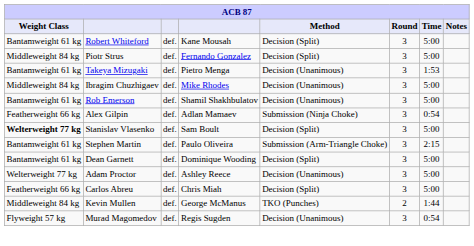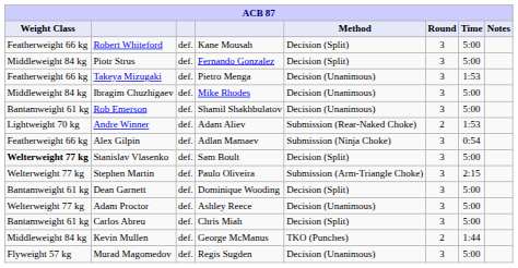Robert Whiteford | Weight Class: Bantamweight 61 kg -> Featherweight 66 kg
Takeya Mizugaki | Weight Class: Bantamweight 61 kg -> Featherweight 66 kg
+ row: Lightweight 70 kg | Andre Winner | def. | Adam Aliev | Submission (Rear-Naked Choke) | 2 | 1:53
Stephen Martin | Weight Class: Bantamweight 61 kg -> Welterweight 77 kg
Carlos Abreu | Weight Class: Featherweight 66 kg -> Bantamweight 61 kg
Murad Magomedov | Time: 0:54 -> 5:00
